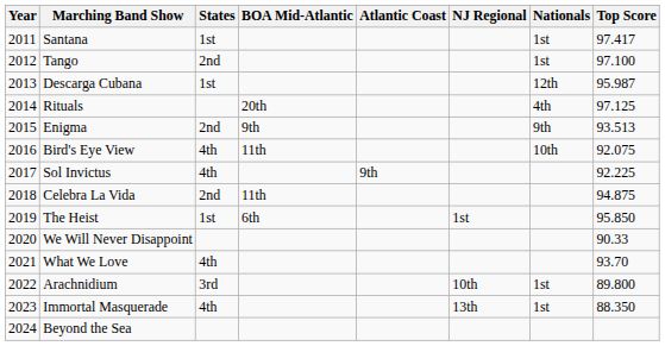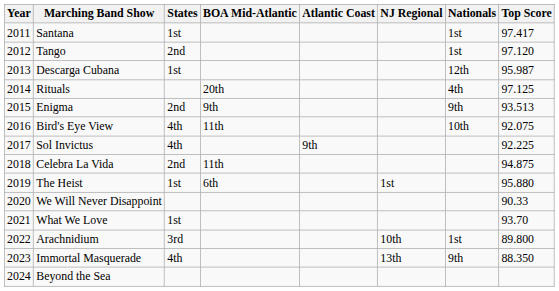Tango | Top Score: 97.100 -> 97.120
The Heist | Top Score: 95.850 -> 95.880
What We Love | States: 4th -> 1st
Immortal Masquerade | Nationals: 1st -> 9th
